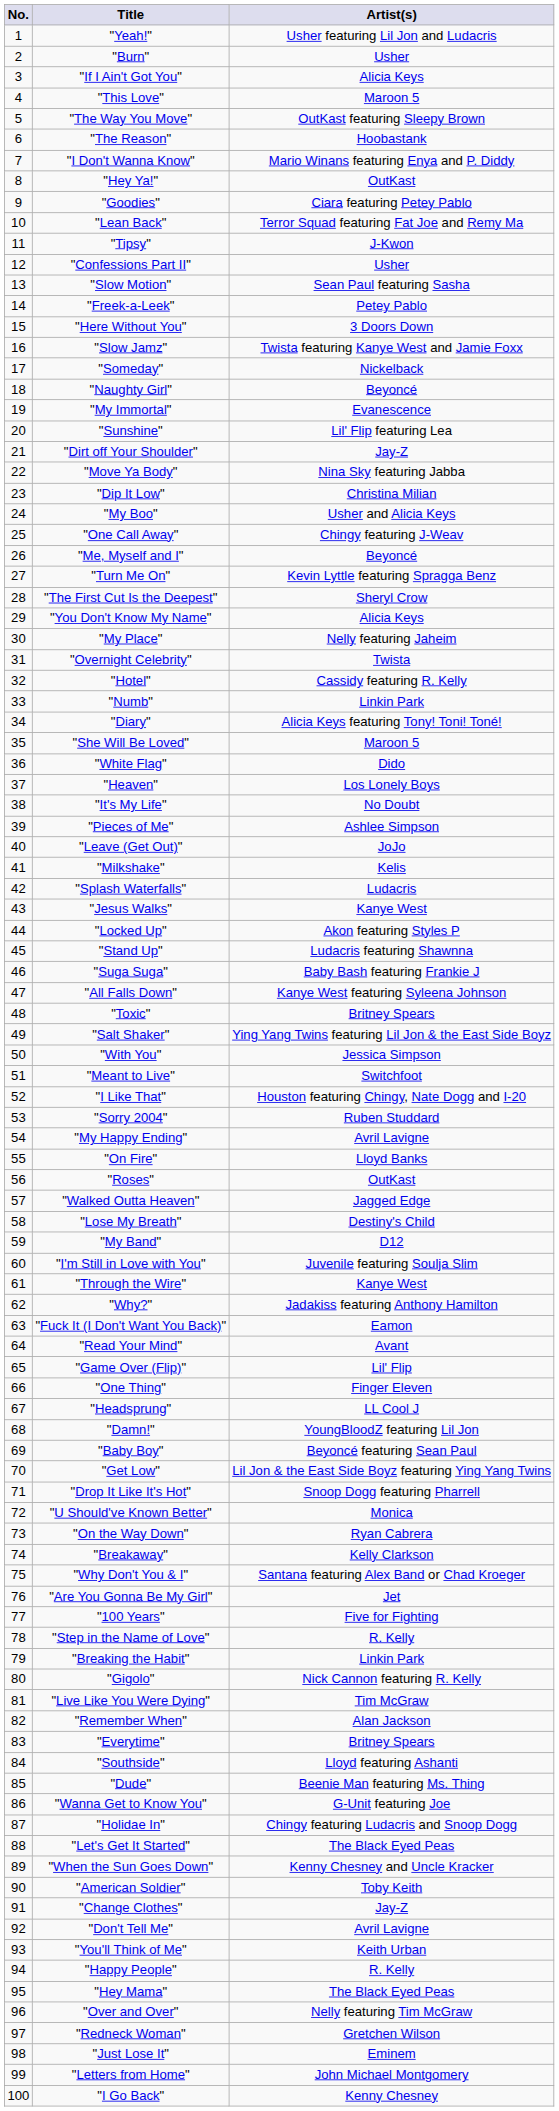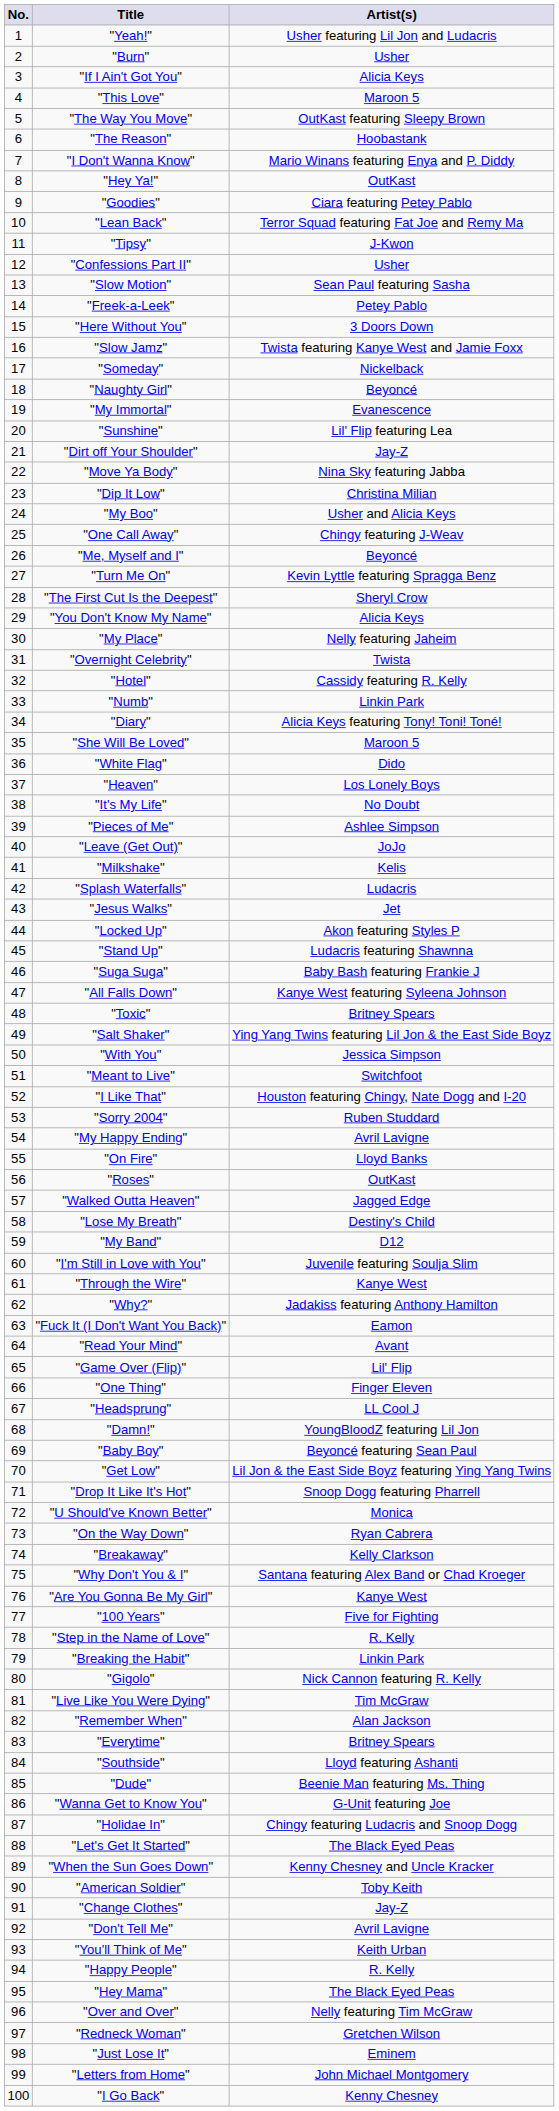"Jesus Walks" | Artist(s): Kanye West -> Jet
"Are You Gonna Be My Girl" | Artist(s): Jet -> Kanye West
